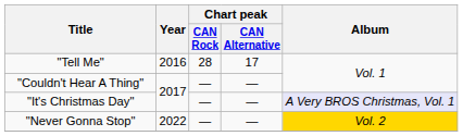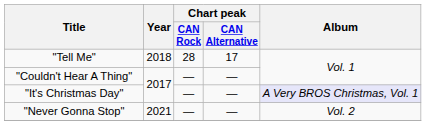"Tell Me" | Year: 2016 -> 2018
"Never Gonna Stop" | Year: 2022 -> 2021
"Never Gonna Stop" | Album: gold background -> no background
